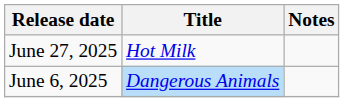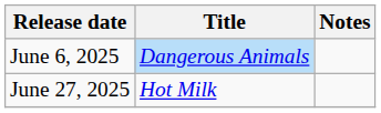rows swapped: June 6, 2025 <-> June 27, 2025
